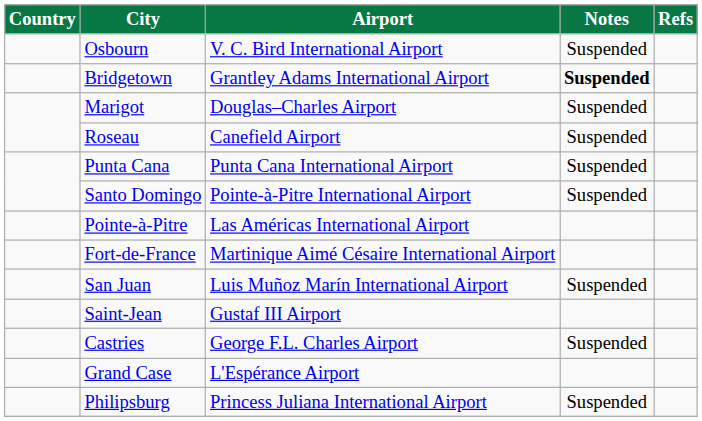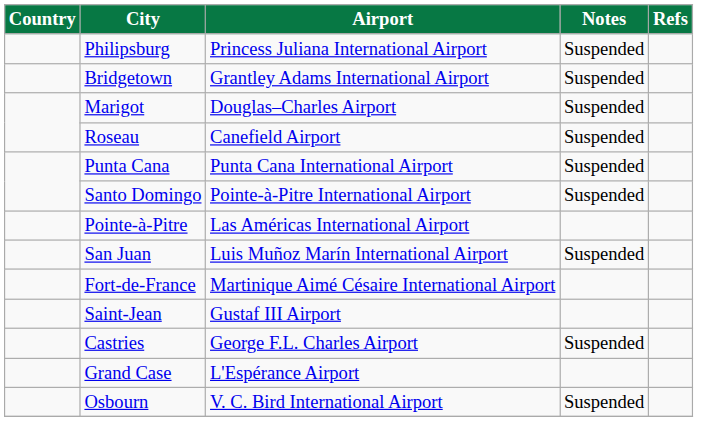rows swapped: Osbourn <-> Philipsburg
Bridgetown | Notes: bold -> normal
rows swapped: Fort-de-France <-> San Juan
